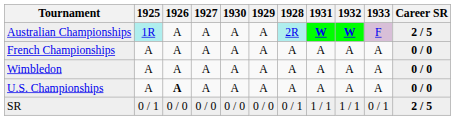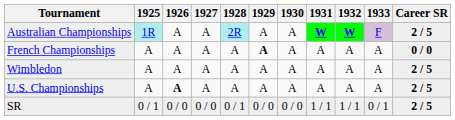columns swapped: 1928 <-> 1930
French Championships | 1929: normal -> bold
Wimbledon | Career SR: 0 / 0 -> 2 / 5
U.S. Championships | Career SR: 0 / 0 -> 2 / 5
